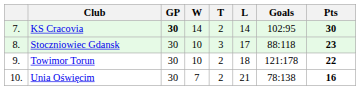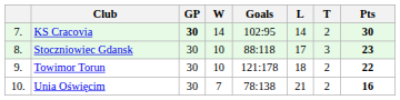columns swapped: T <-> Goals
